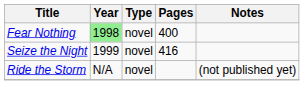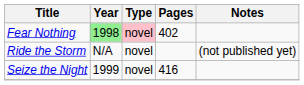Fear Nothing | Type: no background -> pink background
Fear Nothing | Pages: 400 -> 402
rows swapped: Seize the Night <-> Ride the Storm
